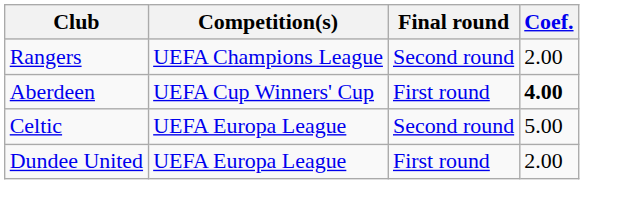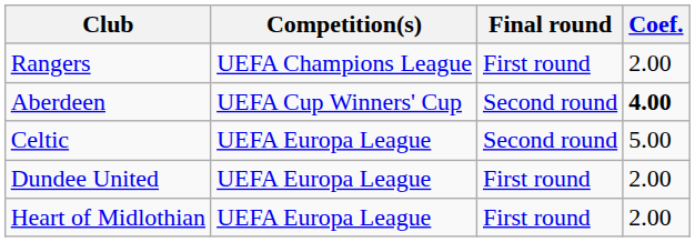Rangers | Final round: Second round -> First round
Aberdeen | Final round: First round -> Second round
+ row: Heart of Midlothian | UEFA Europa League | First round | 2.00
